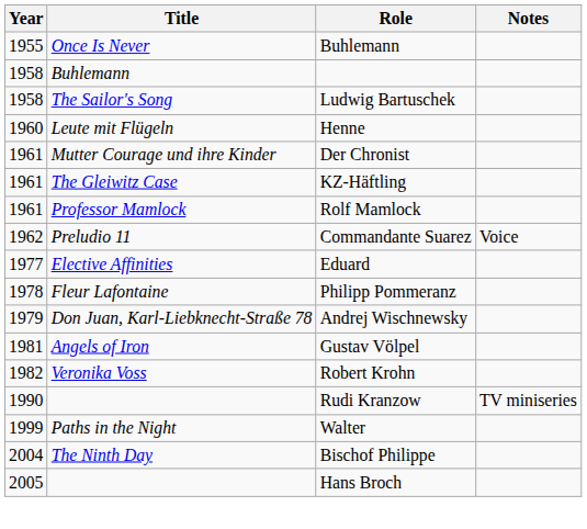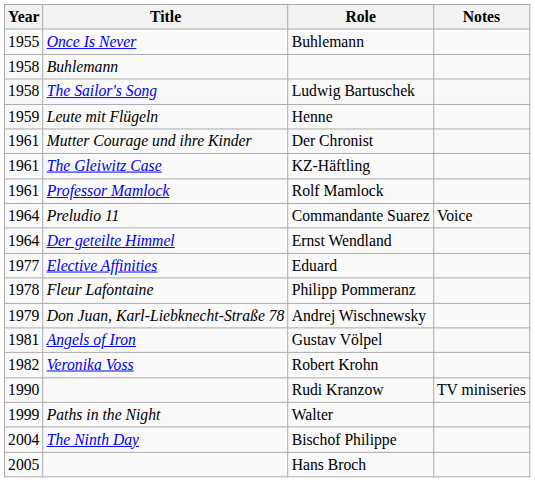Henne | Year: 1960 -> 1959
Commandante Suarez | Year: 1962 -> 1964
+ row: 1964 | Der geteilte Himmel | Ernst Wendland
